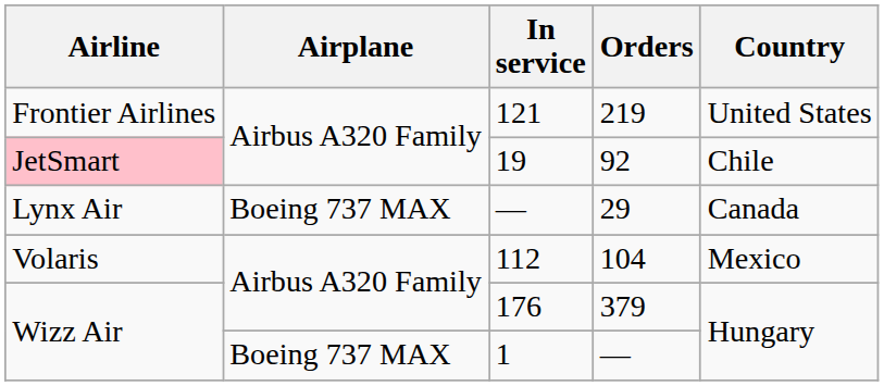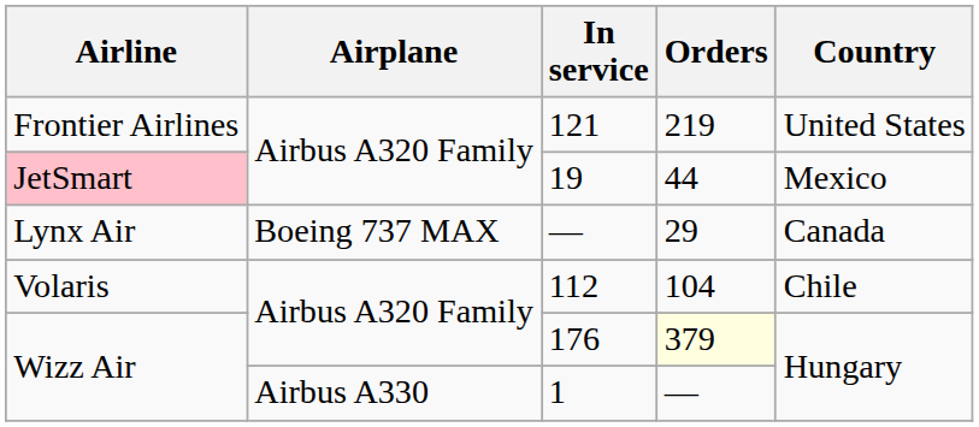19 | Orders: 92 -> 44
19 | Country: Chile -> Mexico
112 | Country: Mexico -> Chile
176 | Orders: no background -> lightyellow background
1 | Airplane: Boeing 737 MAX -> Airbus A330
